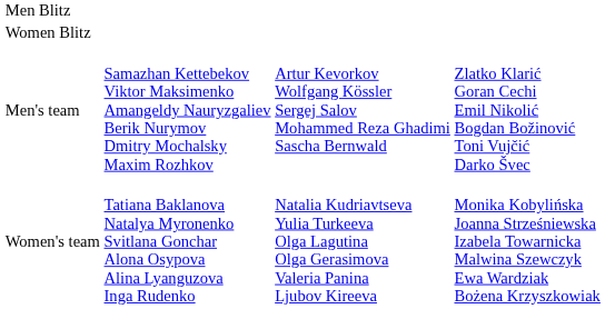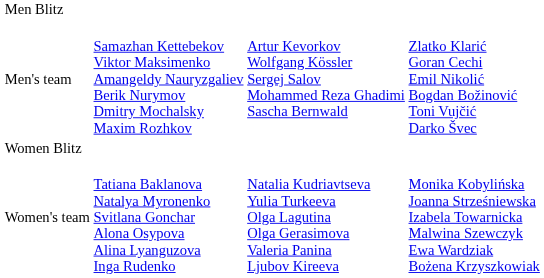rows swapped: Women Blitz <-> Men's team
